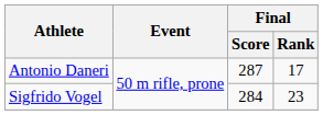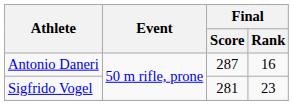Antonio Daneri | Final / Rank: 17 -> 16
Sigfrido Vogel | Final / Score: 284 -> 281
